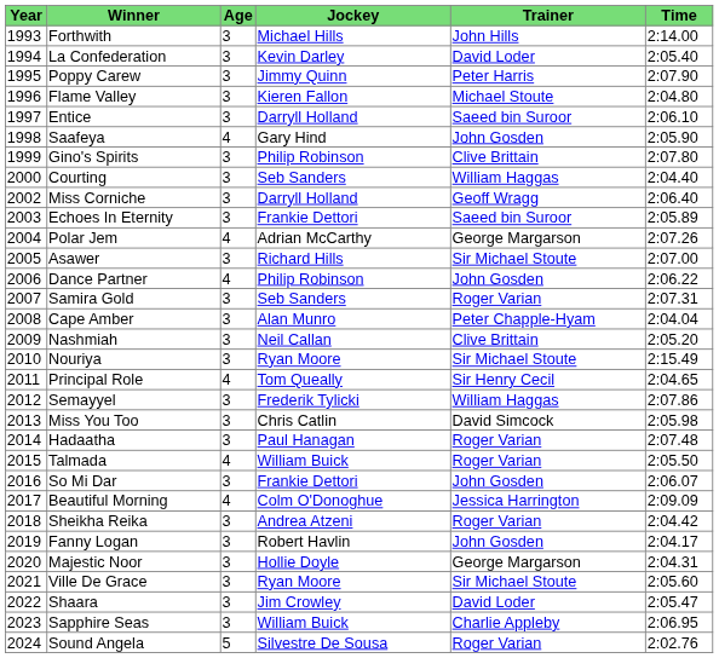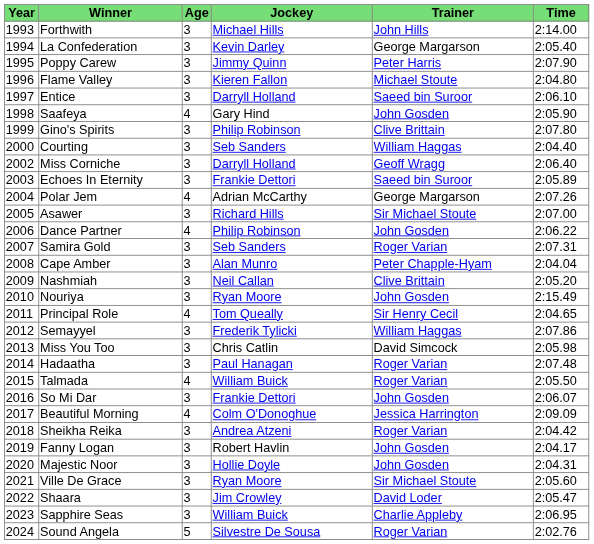La Confederation | Trainer: David Loder -> George Margarson
Nouriya | Trainer: Sir Michael Stoute -> John Gosden
Majestic Noor | Trainer: George Margarson -> John Gosden
